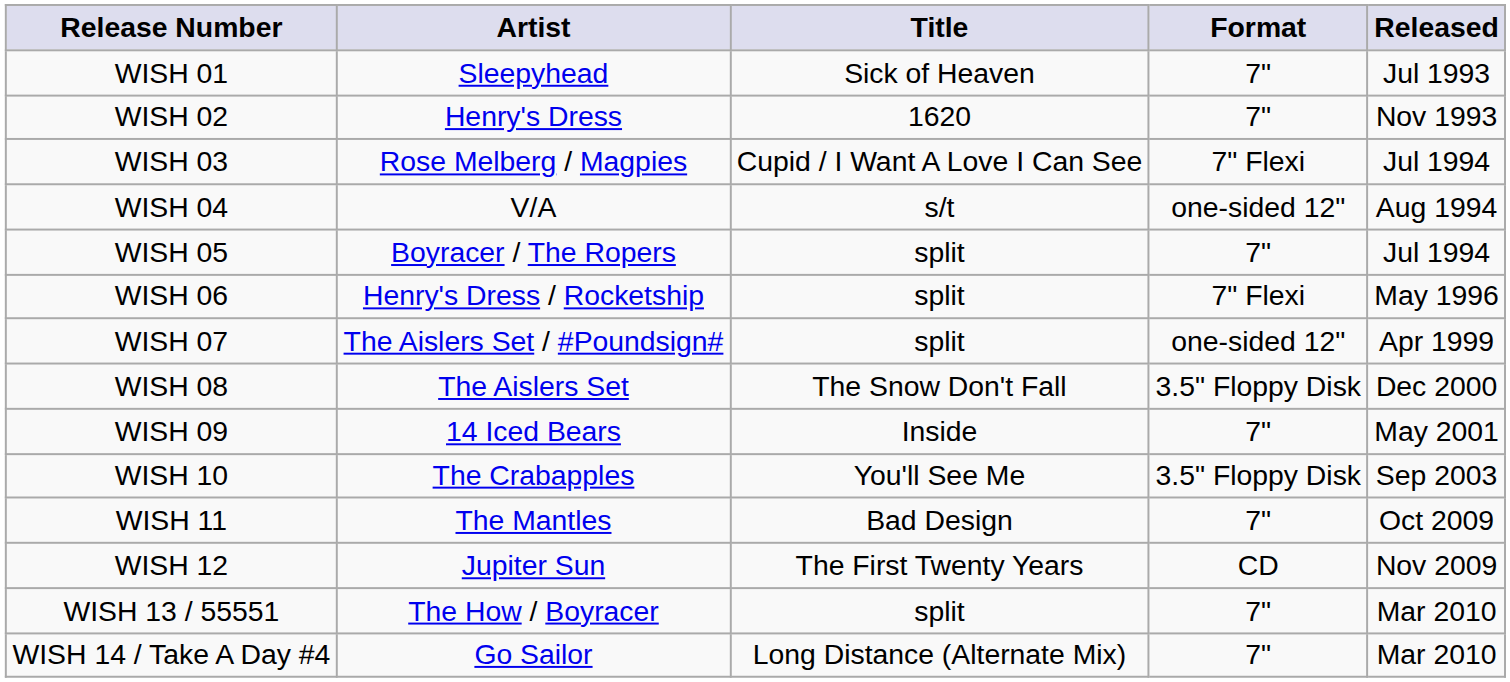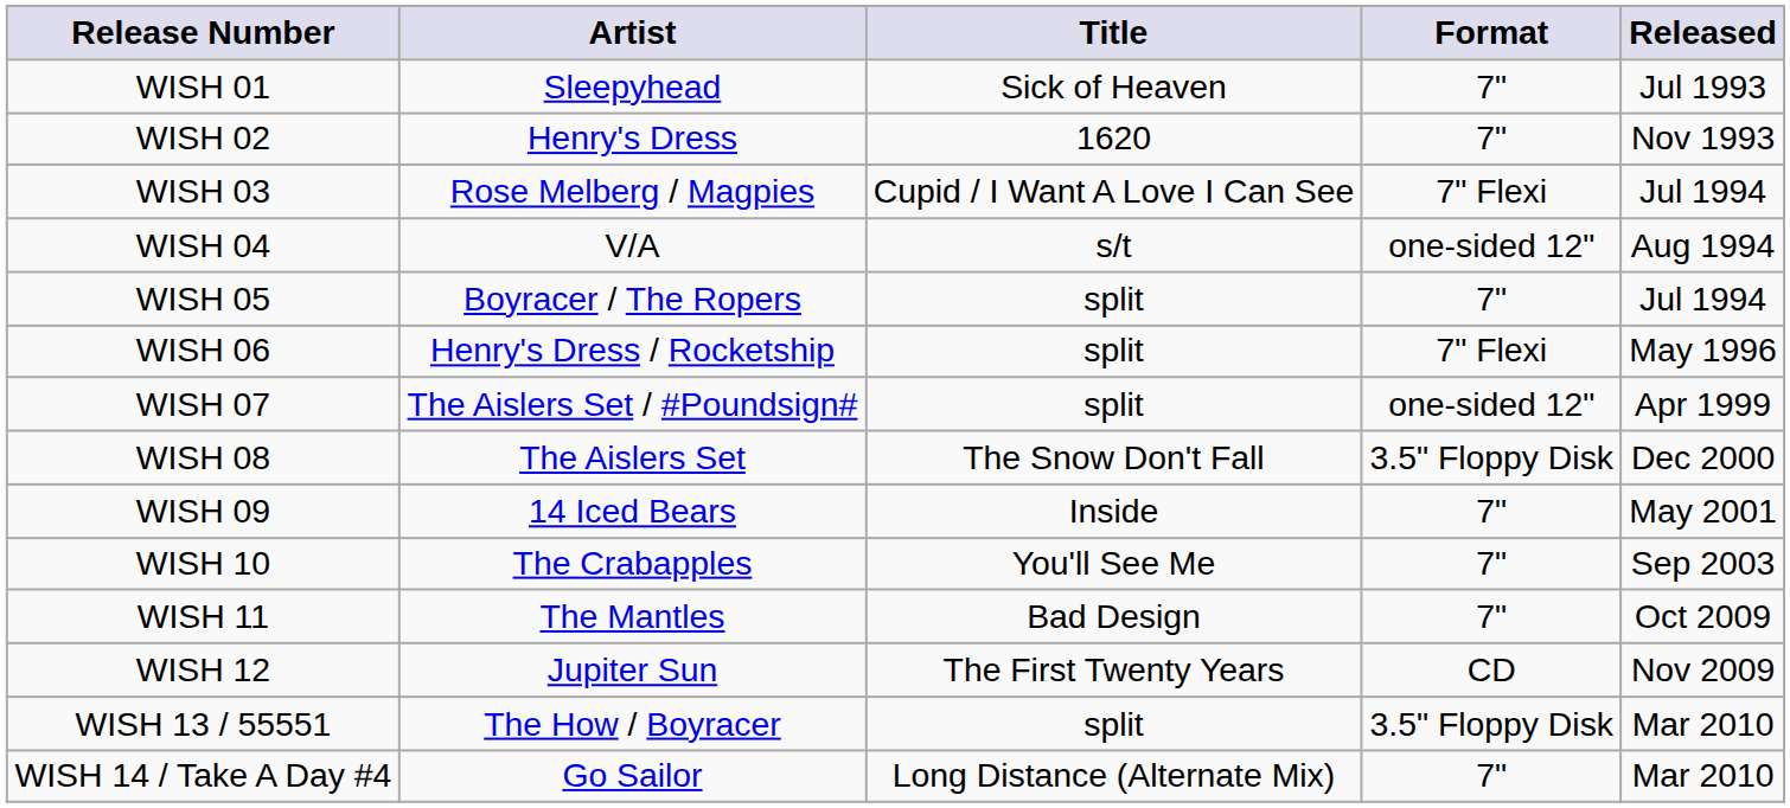WISH 10 | Format: 3.5" Floppy Disk -> 7"
WISH 13 / 55551 | Format: 7" -> 3.5" Floppy Disk
